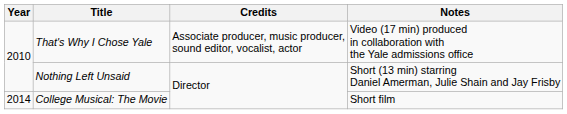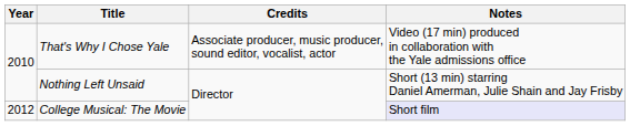College Musical: The Movie | Year: 2014 -> 2012
College Musical: The Movie | Notes: no background -> lavender background
